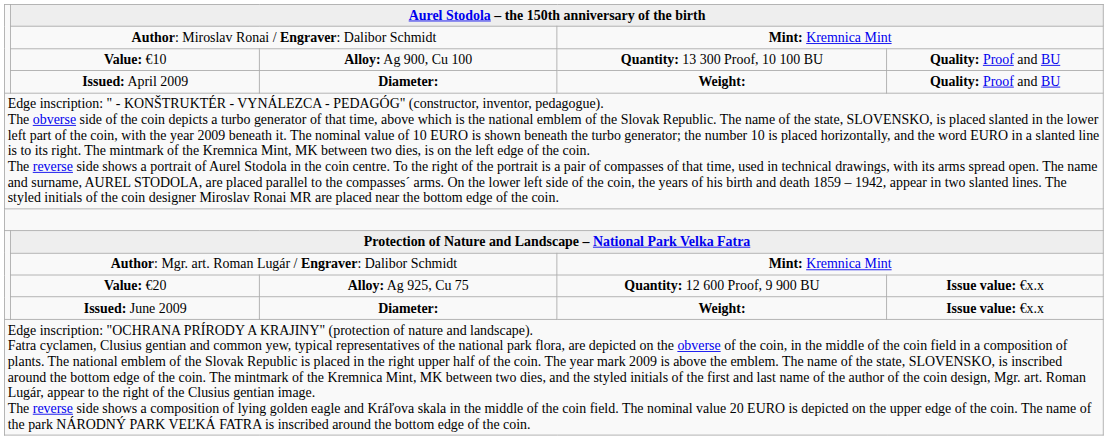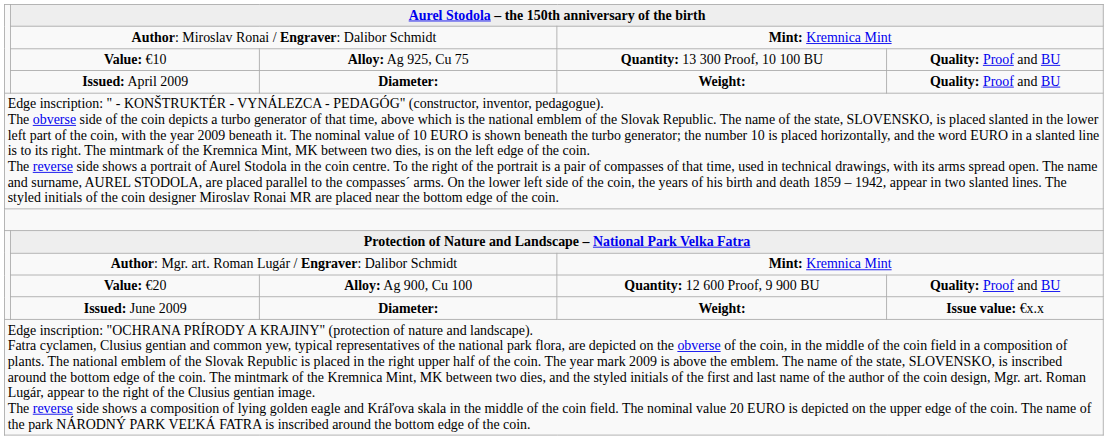Value: €10 | column 3: Alloy: Ag 900, Cu 100 -> Alloy: Ag 925, Cu 75
Value: €20 | column 3: Alloy: Ag 925, Cu 75 -> Alloy: Ag 900, Cu 100
Value: €20 | column 5: Issue value: €x.x -> Quality: Proof and BU
